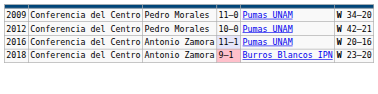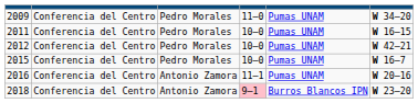+ row: 2011 | Conferencia del Centro | Pedro Morales | 10–0 | Pumas UNAM | W 16–15
+ row: 2015 | Conferencia del Centro | Pedro Morales | 10–0 | Pumas UNAM | W 16–7
2016 | column 4: lavender background -> no background
